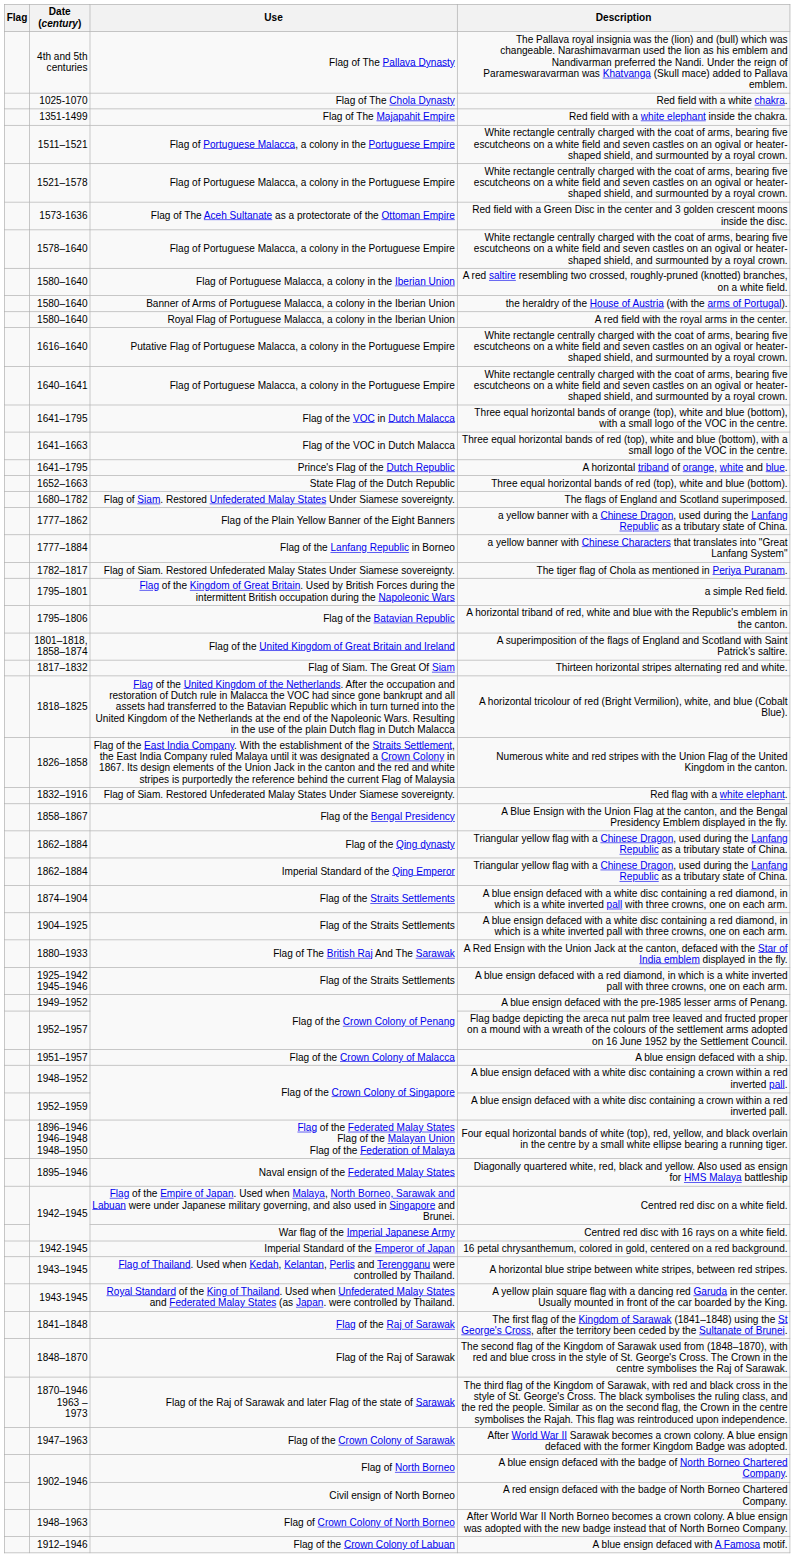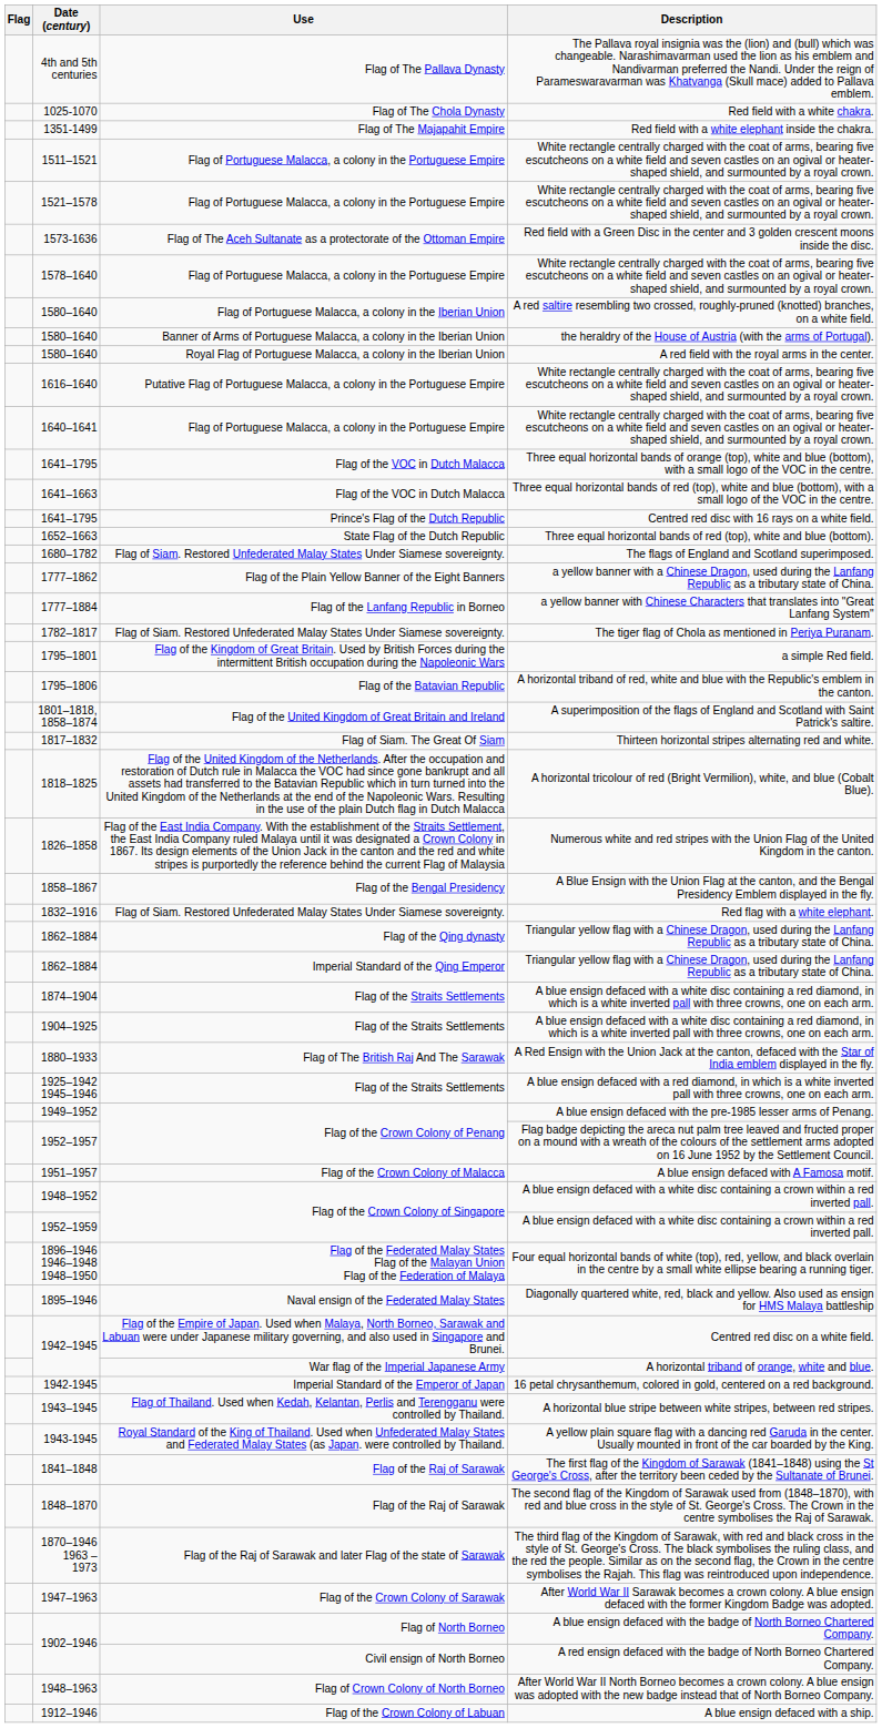1641–1795 / Prince's Flag of the Dutch Republic | Description: A horizontal triband of orange, white and blue. -> Centred red disc with 16 rays on a white field.
rows swapped: 1832–1916 <-> 1858–1867
1951–1957 | Description: A blue ensign defaced with a ship. -> A blue ensign defaced with A Famosa motif.
1942–1945 / War flag of the Imperial Japanese Army | Description: Centred red disc with 16 rays on a white field. -> A horizontal triband of orange, white and blue.
1912–1946 | Description: A blue ensign defaced with A Famosa motif. -> A blue ensign defaced with a ship.
